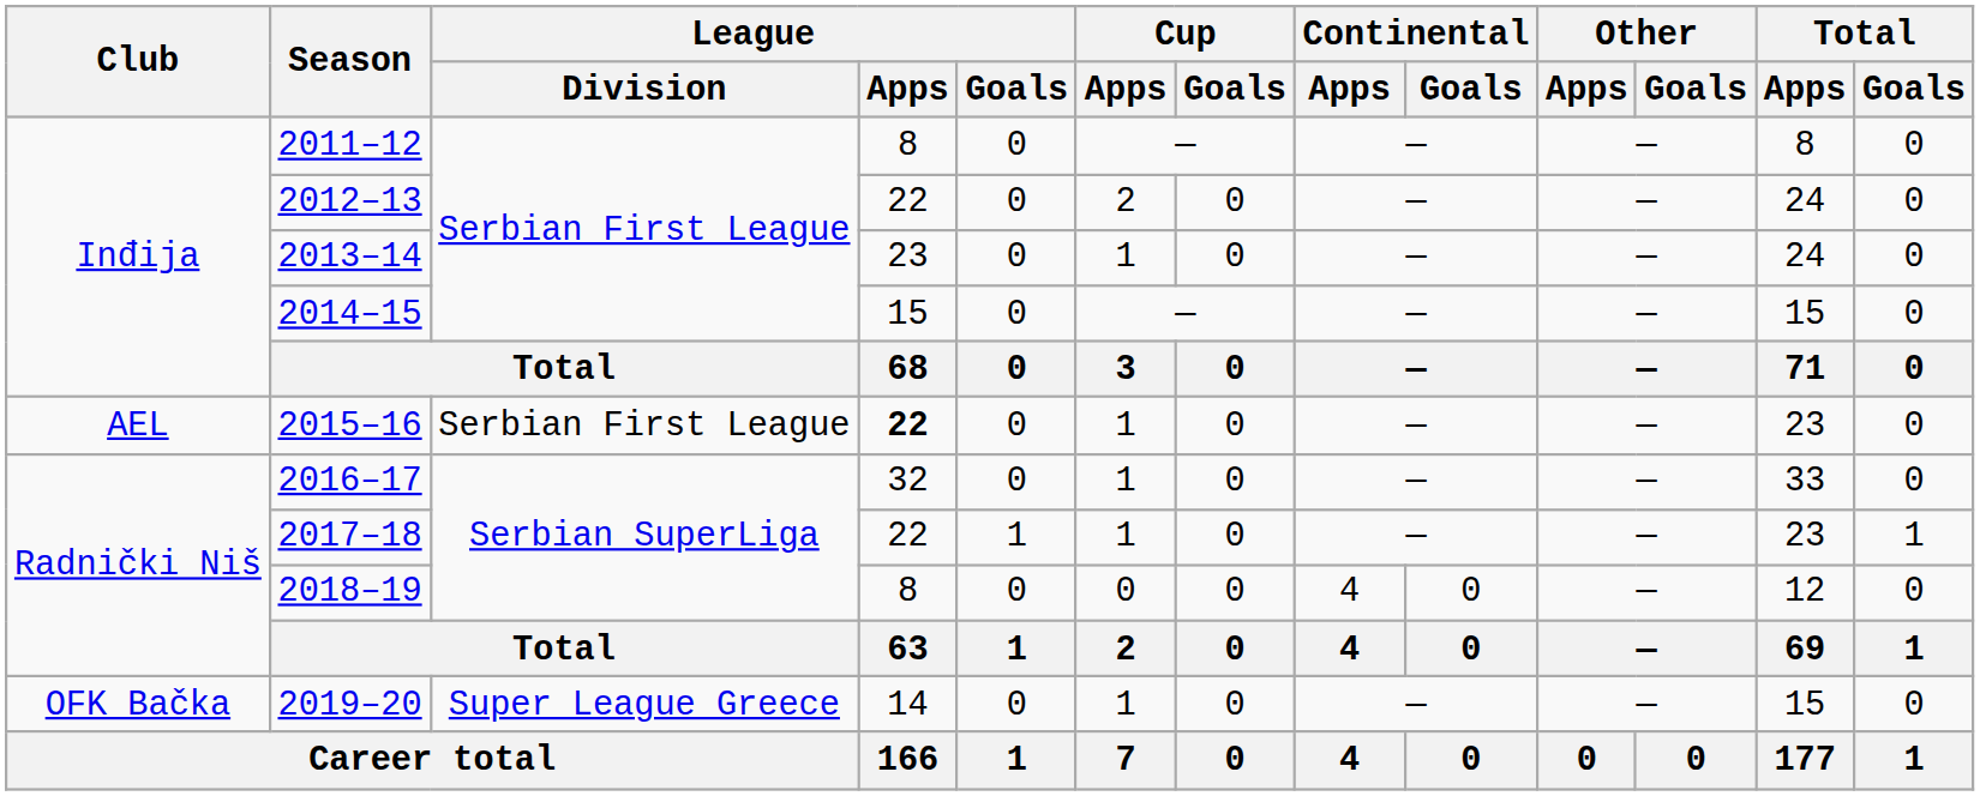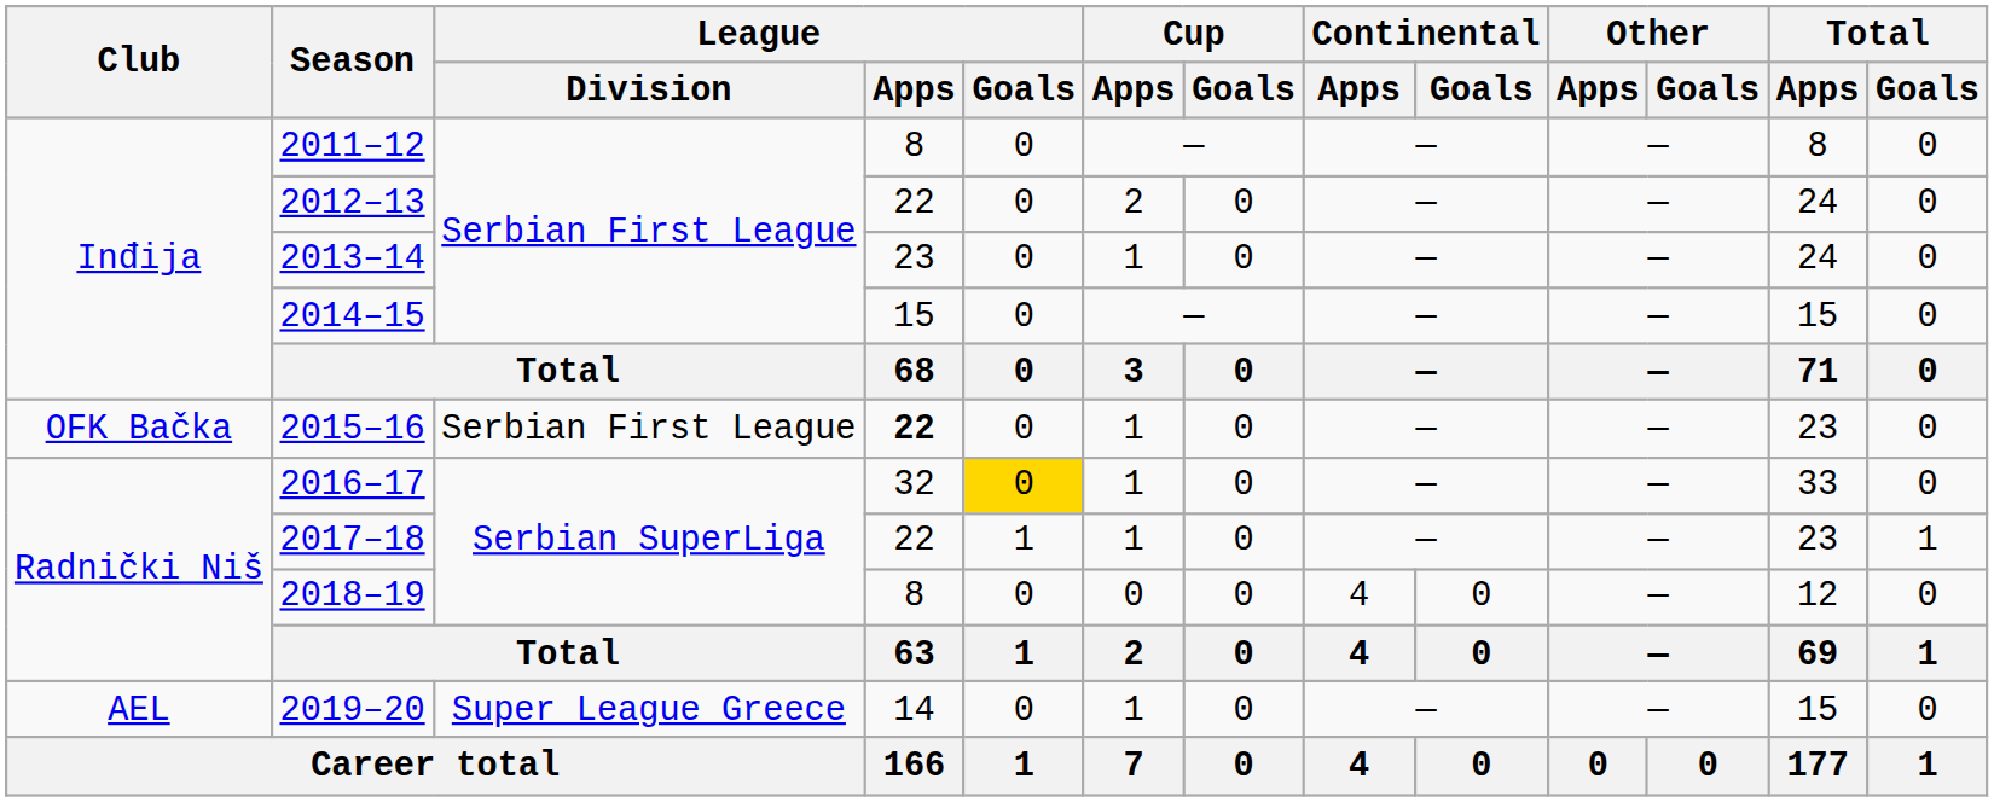2015–16 | Club: AEL -> OFK Bačka
2016–17 | League / Goals: no background -> gold background
2019–20 | Club: OFK Bačka -> AEL
